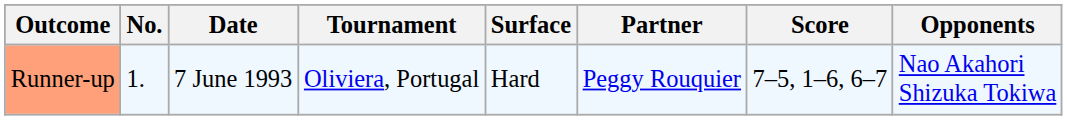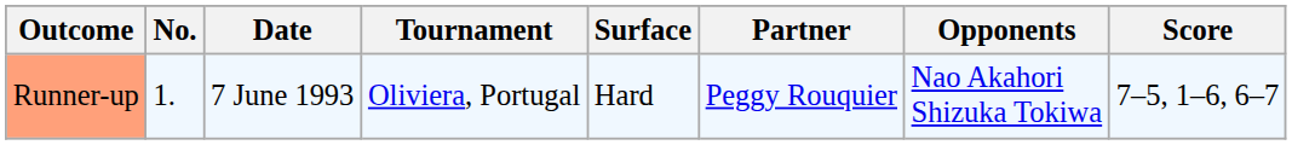columns swapped: Opponents <-> Score
